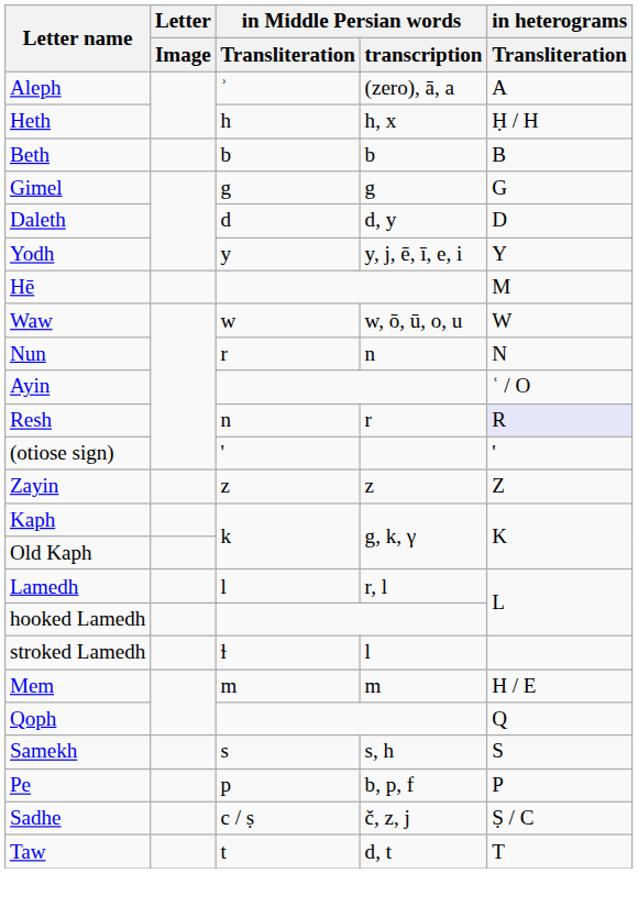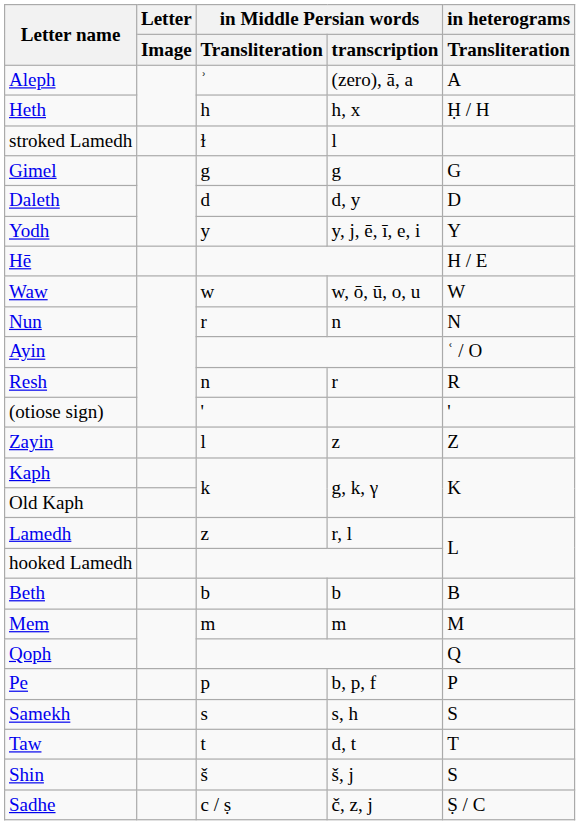rows swapped: Beth <-> stroked Lamedh
Hē | in heterograms / Transliteration: M -> H / E
Resh | in heterograms / Transliteration: lavender background -> no background
Zayin | in Middle Persian words / Transliteration: z -> l
Lamedh | in Middle Persian words / Transliteration: l -> z
Mem | in heterograms / Transliteration: H / E -> M
rows swapped: Samekh <-> Pe
rows swapped: Sadhe <-> Taw
+ row: Shin | š | š, j | S
